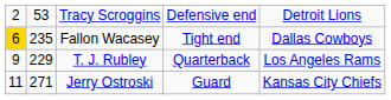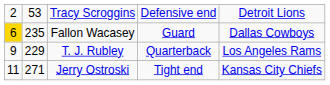Fallon Wacasey | column 4: Tight end -> Guard
Jerry Ostroski | column 4: Guard -> Tight end
